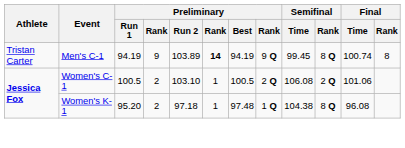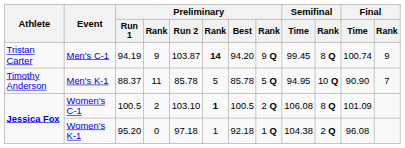Men's C-1 | Preliminary / Run 2: 103.89 -> 103.87
Men's C-1 | Preliminary / Best: 94.19 -> 94.20
Men's C-1 | Final / Rank: 8 -> 9
+ row: Timothy Anderson | Men's K-1 | 88.37 | 11 | 85.78 | 5 | 85.78 | 5 Q | 94.95 | 10 Q | 90.90 | 7
Women's C-1 | column 6: normal -> bold
Women's C-1 | Semifinal / Rank: 2 Q -> 8 Q
Women's C-1 | Final / Time: 101.06 -> 101.09
Women's K-1 | column 4: 2 -> 0
Women's K-1 | Preliminary / Best: 97.48 -> 92.18
Women's K-1 | Semifinal / Rank: 8 Q -> 2 Q
